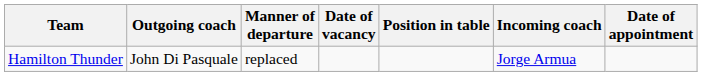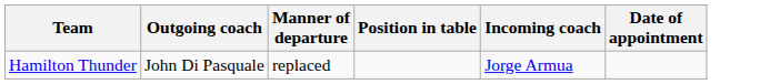- column: Date of vacancy
